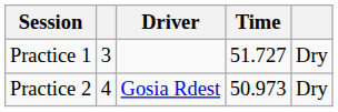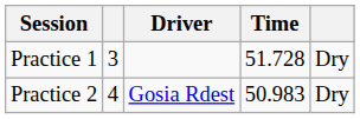Practice 1 | Time: 51.727 -> 51.728
Practice 2 | Time: 50.973 -> 50.983
